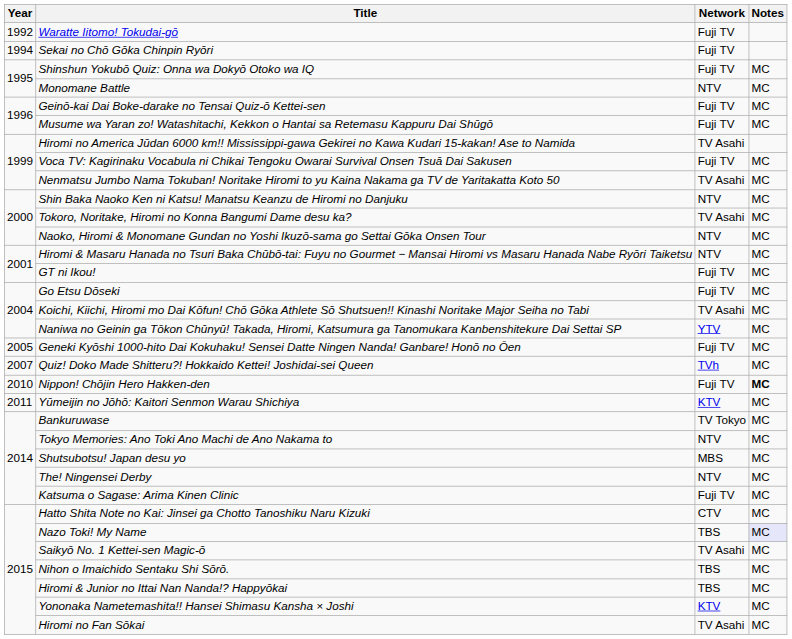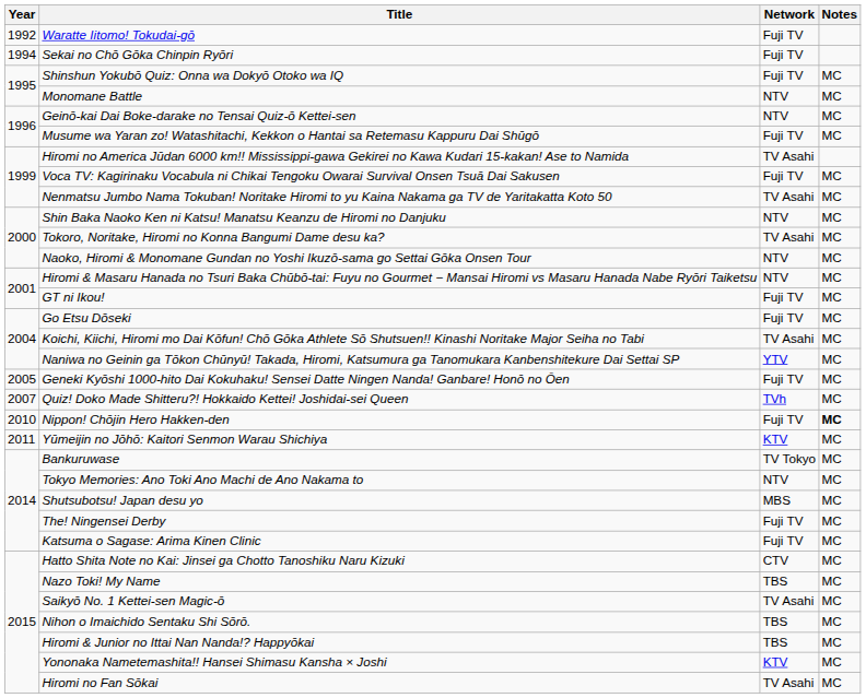Geinō-kai Dai Boke-darake no Tensai Quiz-ō Kettei-sen | Network: Fuji TV -> NTV
The! Ningensei Derby | Network: NTV -> Fuji TV
Nazo Toki! My Name | Notes: lavender background -> no background
